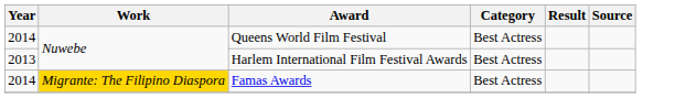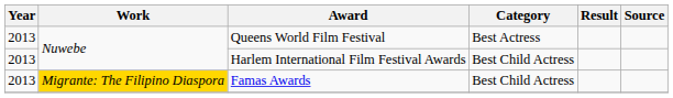Queens World Film Festival | Year: 2014 -> 2013
Harlem International Film Festival Awards | Category: Best Actress -> Best Child Actress
Famas Awards | Year: 2014 -> 2013
Famas Awards | Category: Best Actress -> Best Child Actress
